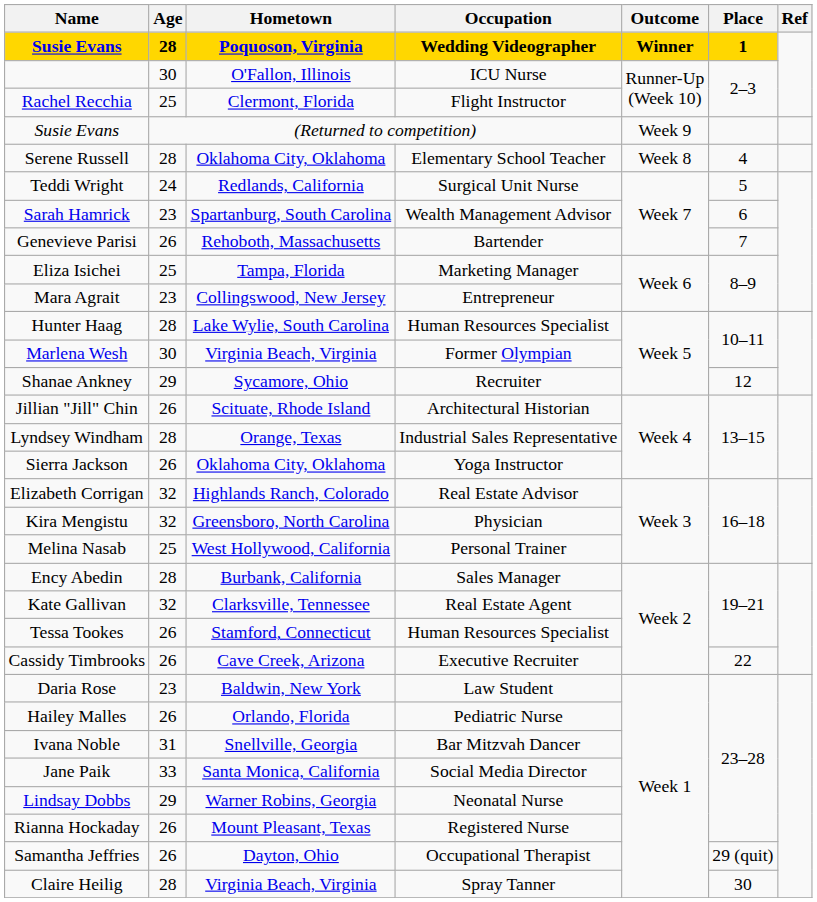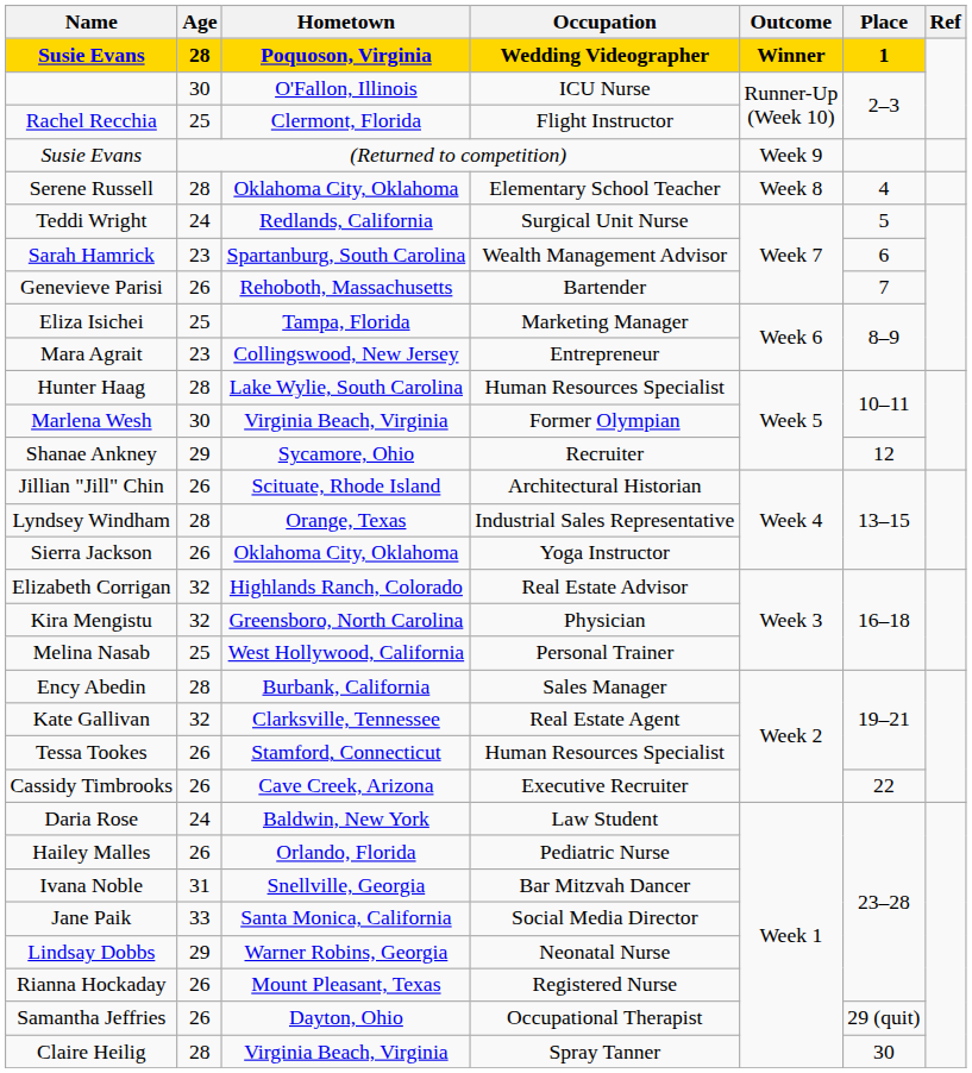Daria Rose | Age: 23 -> 24
